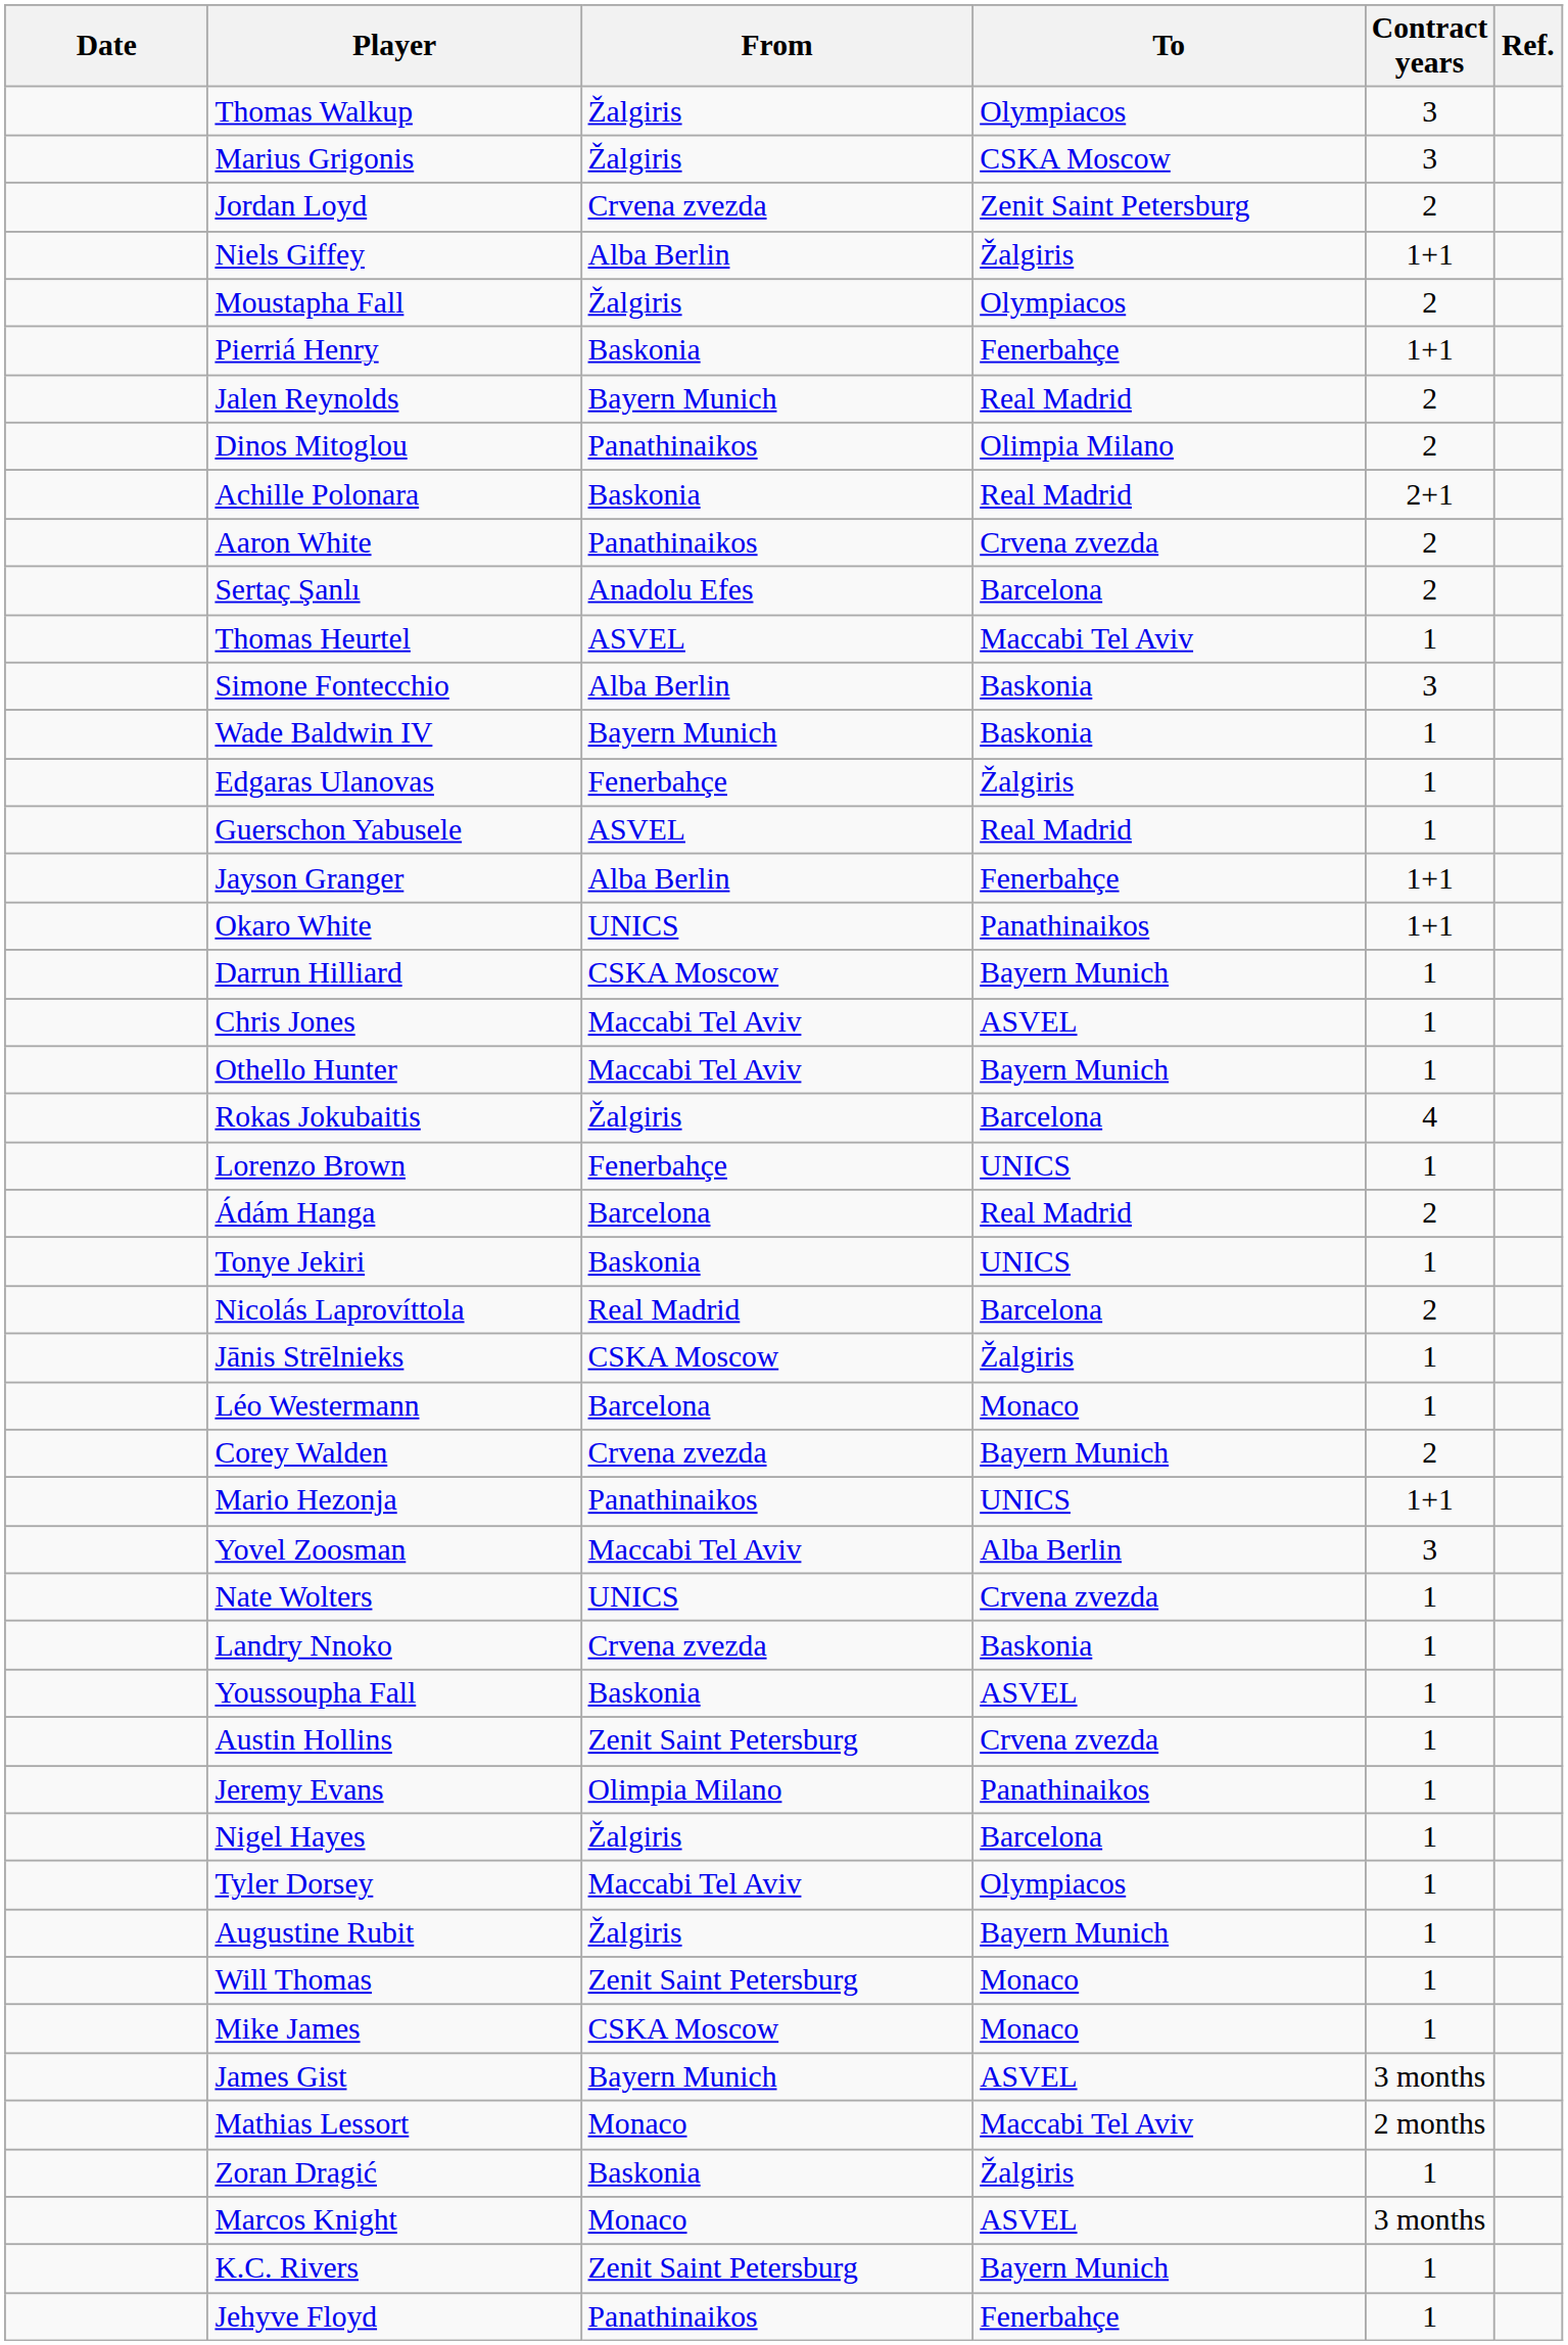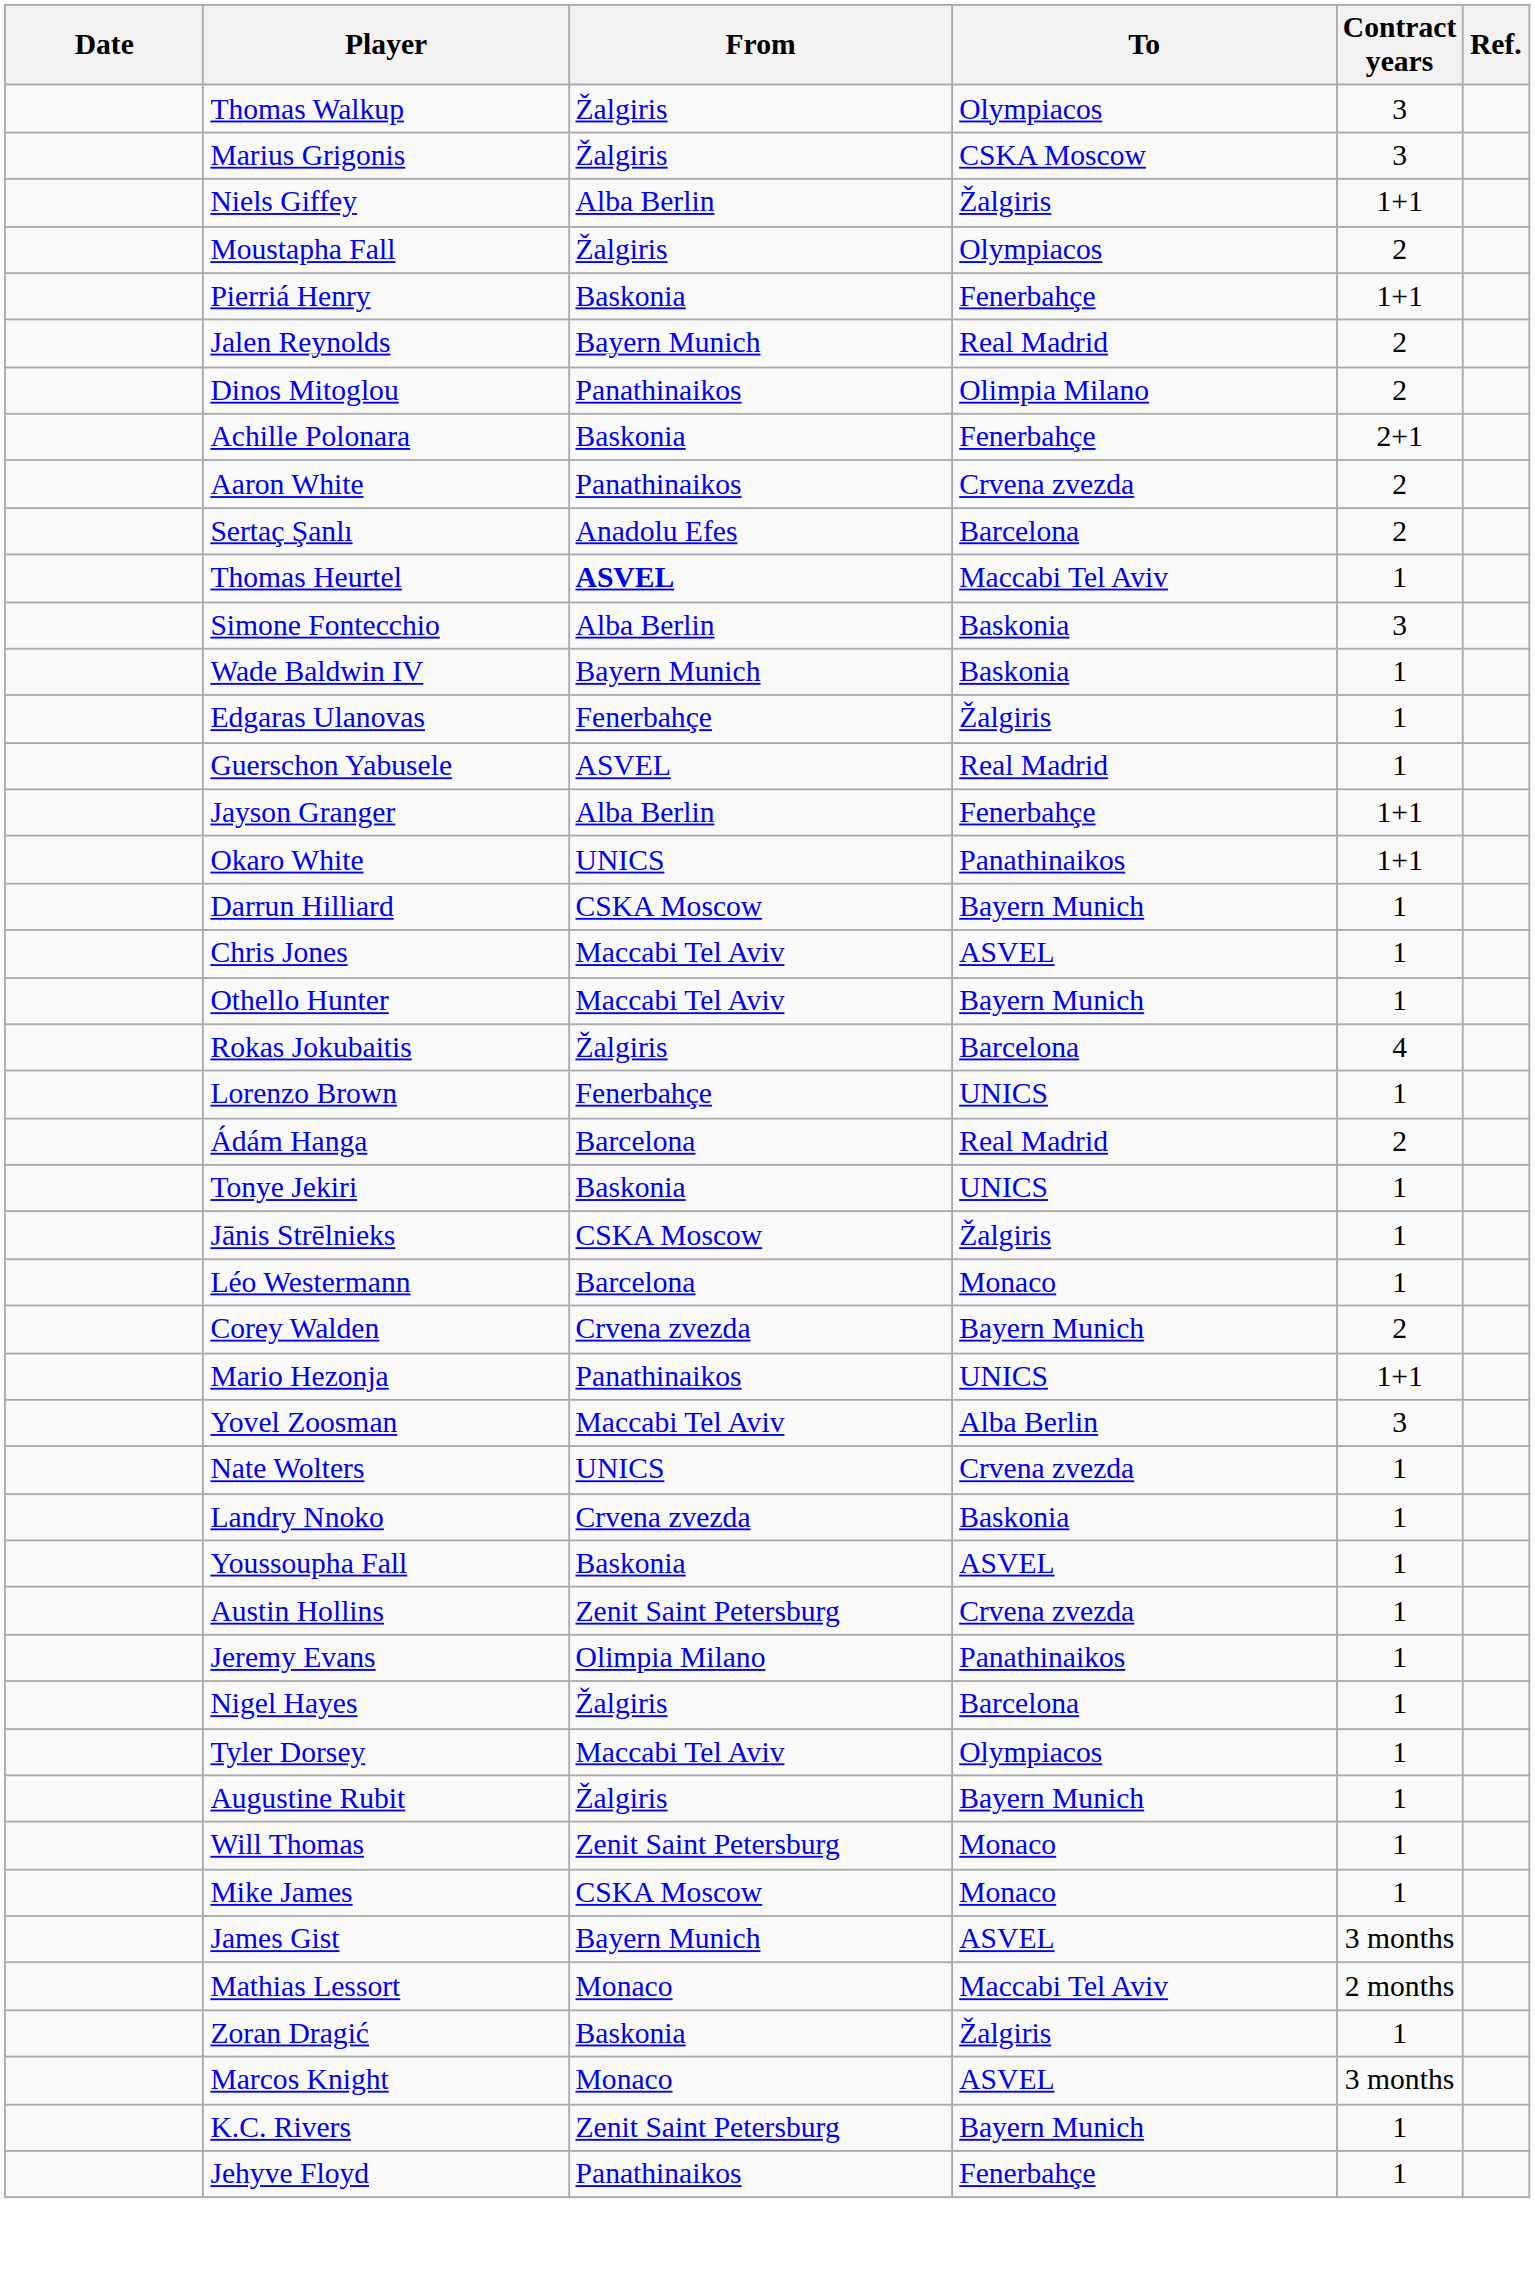- row: Jordan Loyd | Crvena zvezda | Zenit Saint Petersburg | 2
Achille Polonara | To: Real Madrid -> Fenerbahçe
Thomas Heurtel | From: normal -> bold
- row: Nicolás Laprovíttola | Real Madrid | Barcelona | 2
